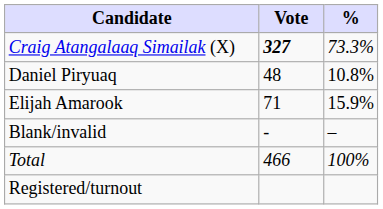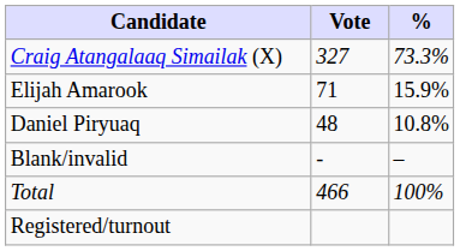Craig Atangalaaq Simailak (X) | Vote: bold -> normal
rows swapped: Elijah Amarook <-> Daniel Piryuaq
